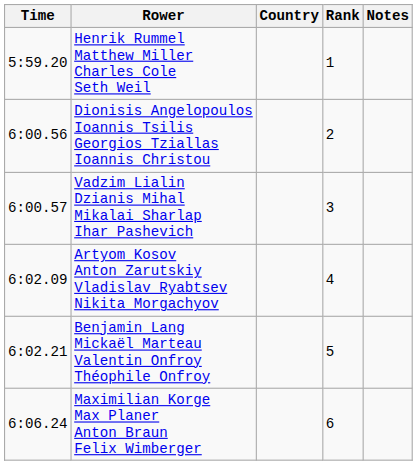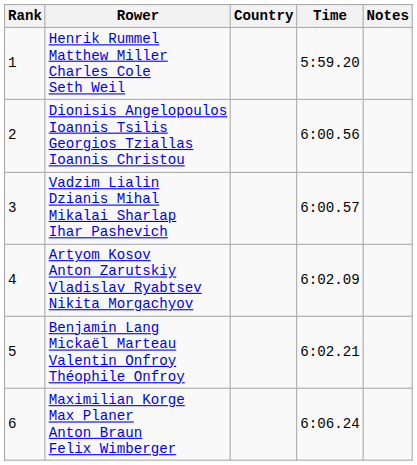columns swapped: Rank <-> Time
